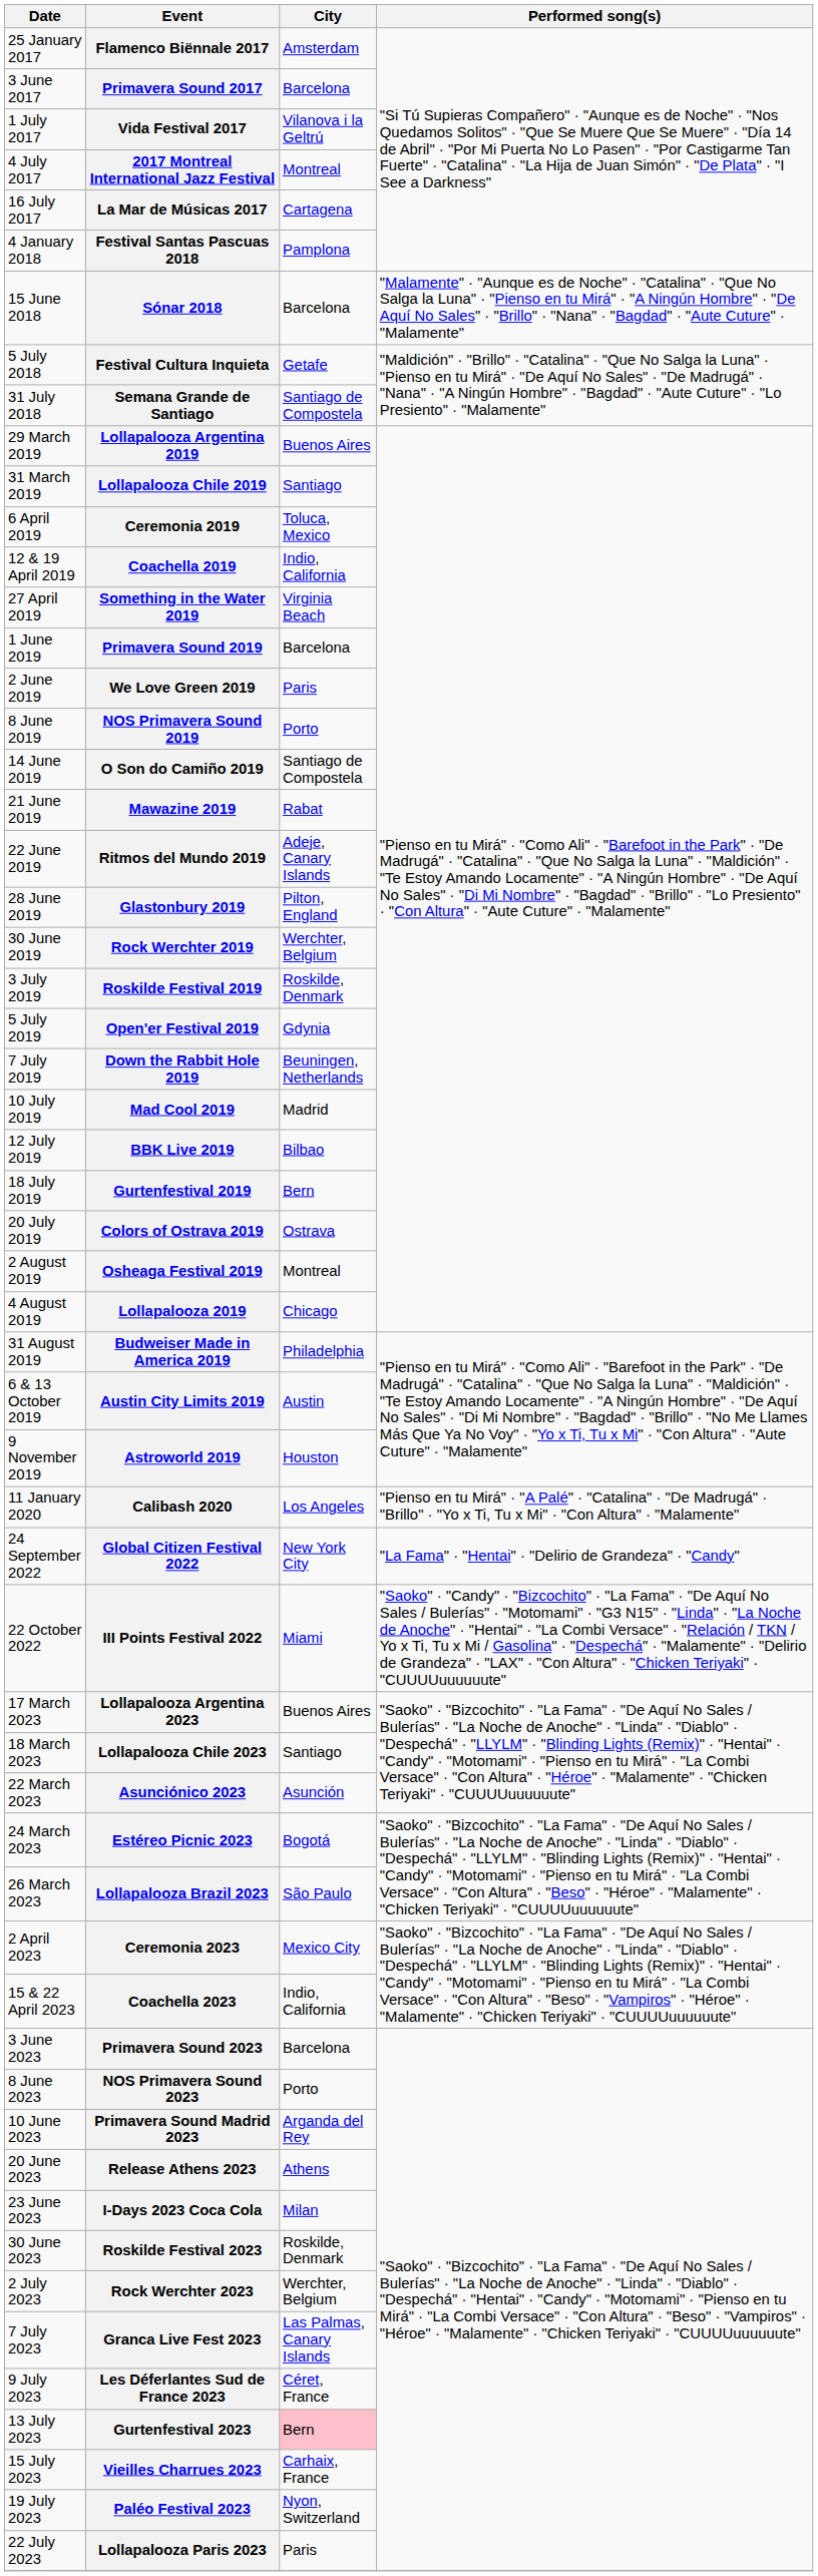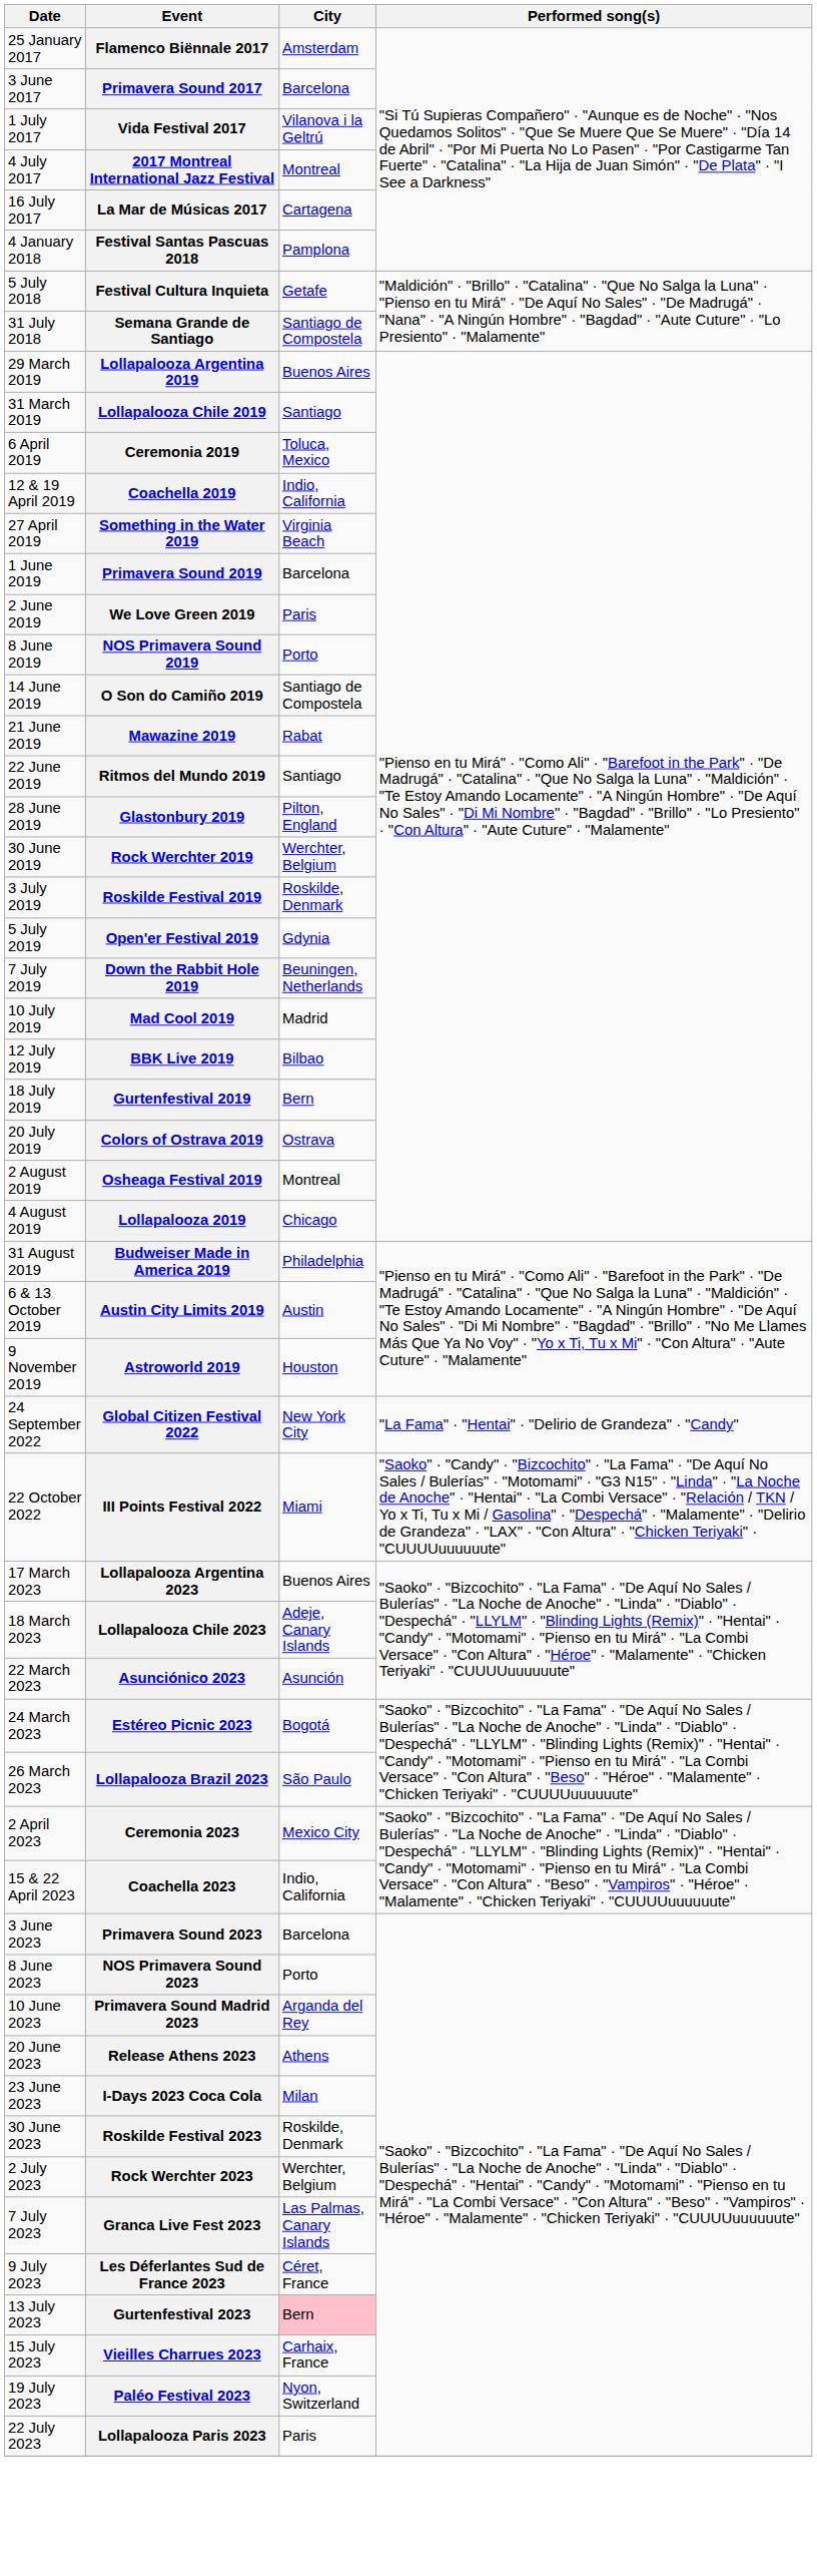- row: 15 June 2018 | Sónar 2018 | Barcelona | "Malamente" · "Aunque es de Noche" · "Catalina" · "Que No Salga la Luna" · "Pienso en tu Mirá" · "A Ningún Hombre" · "De Aquí No Sales" · "Brillo" · "Nana" · "Bagdad" · "Aute Cuture" · "Malamente"
Ritmos del Mundo 2019 | City: Adeje, Canary Islands -> Santiago
- row: 11 January 2020 | Calibash 2020 | Los Angeles | "Pienso en tu Mirá" · "A Palé" · "Catalina" · "De Madrugá" · "Brillo" · "Yo x Ti, Tu x Mi" · "Con Altura" · "Malamente"
Lollapalooza Chile 2023 | City: Santiago -> Adeje, Canary Islands
